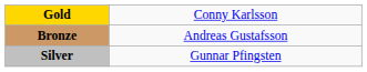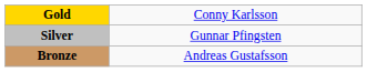rows swapped: Silver <-> Bronze
